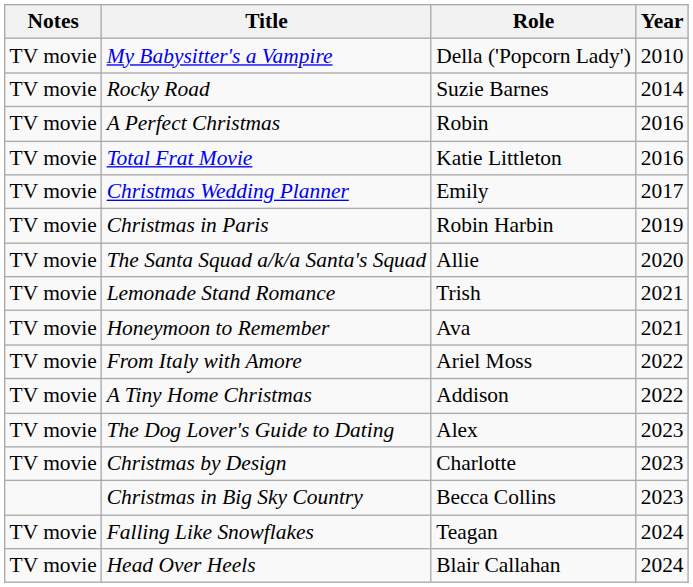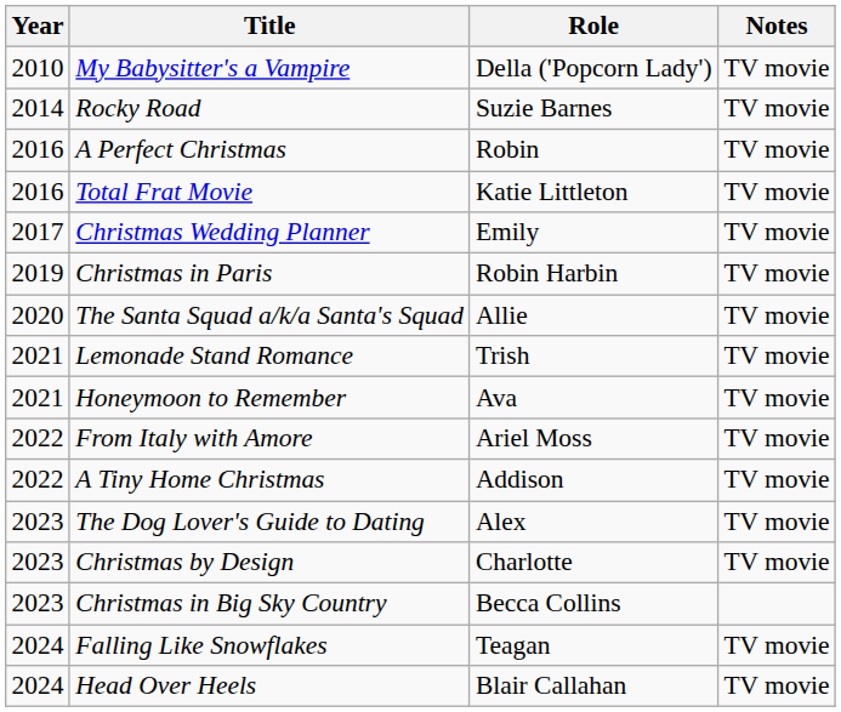columns swapped: Year <-> Notes
